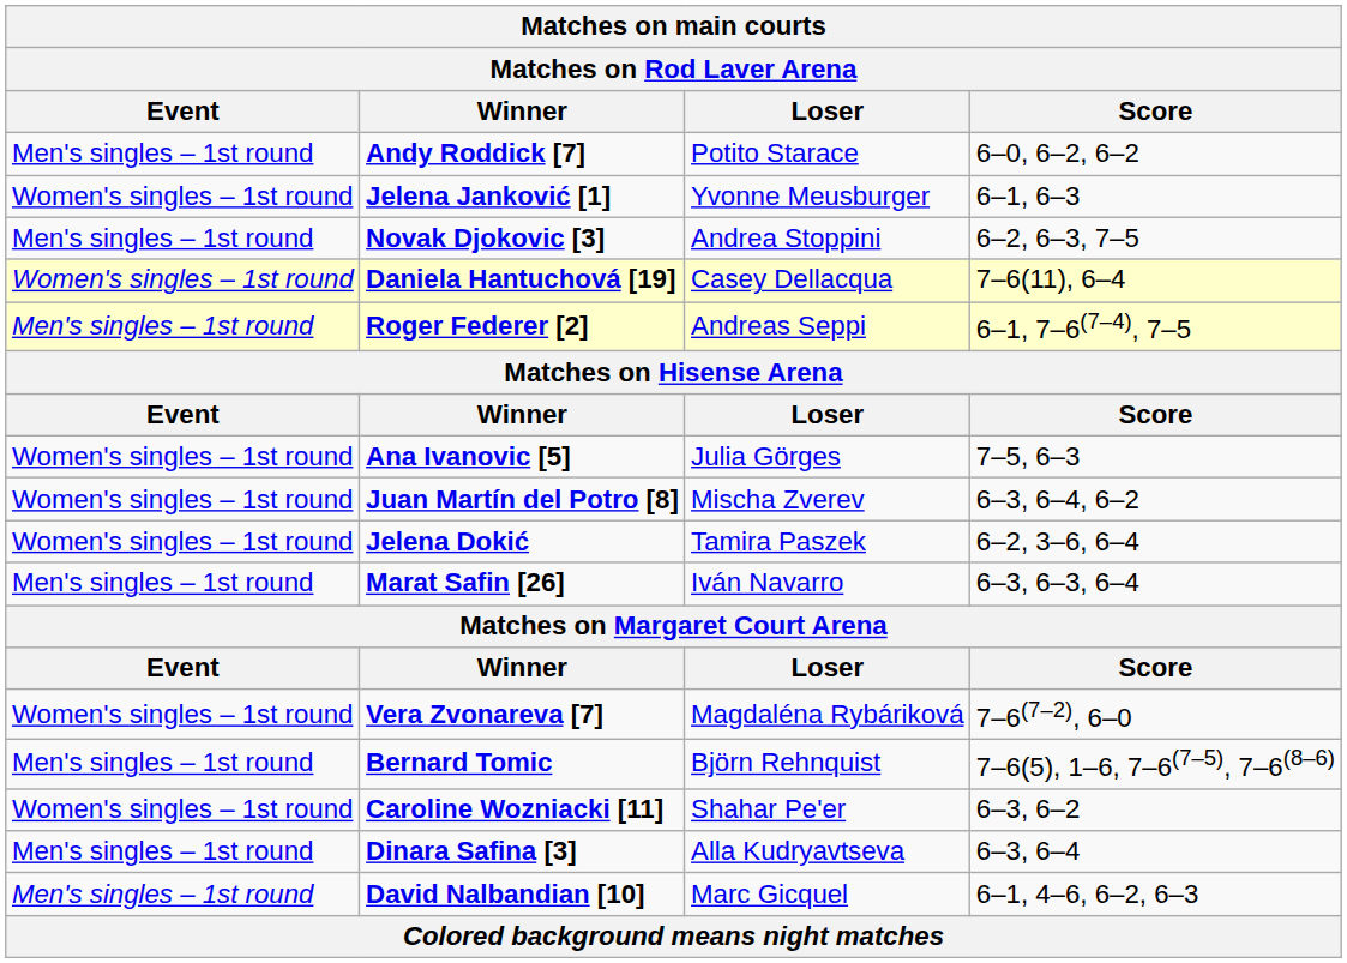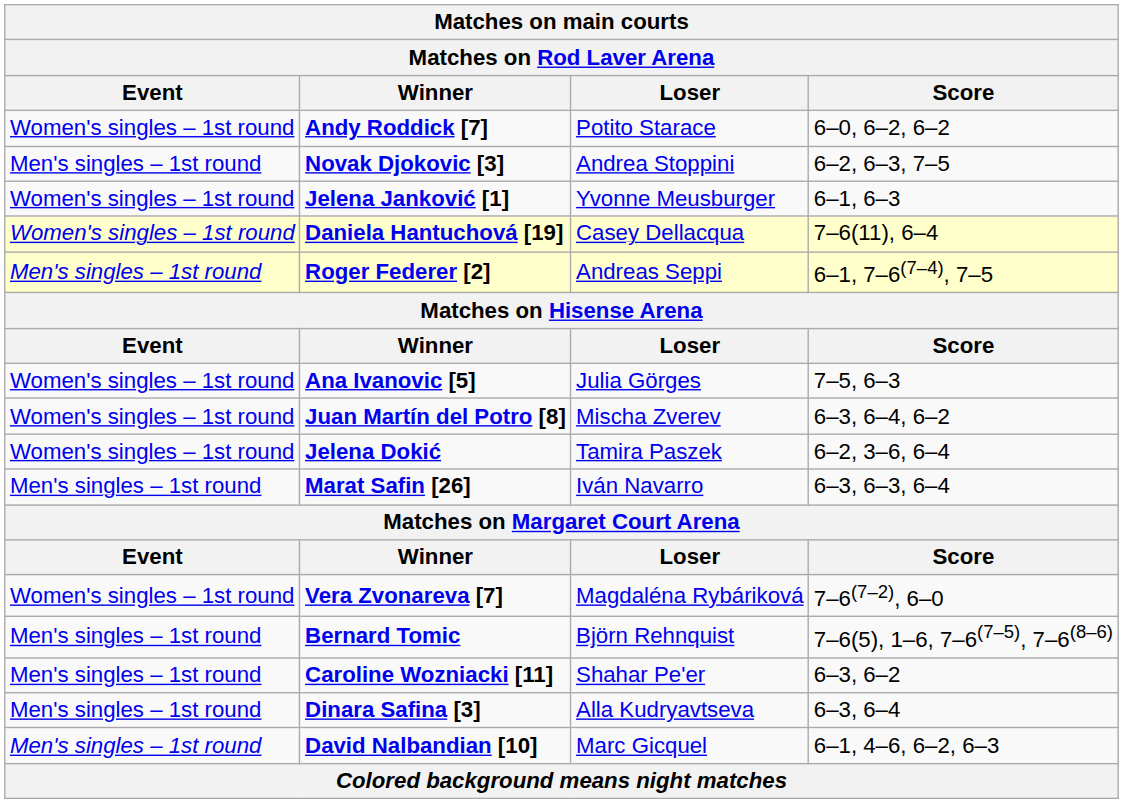Andy Roddick [7] | Event: Men's singles – 1st round -> Women's singles – 1st round
rows swapped: Jelena Janković [1] <-> Novak Djokovic [3]
Caroline Wozniacki [11] | Event: Women's singles – 1st round -> Men's singles – 1st round
